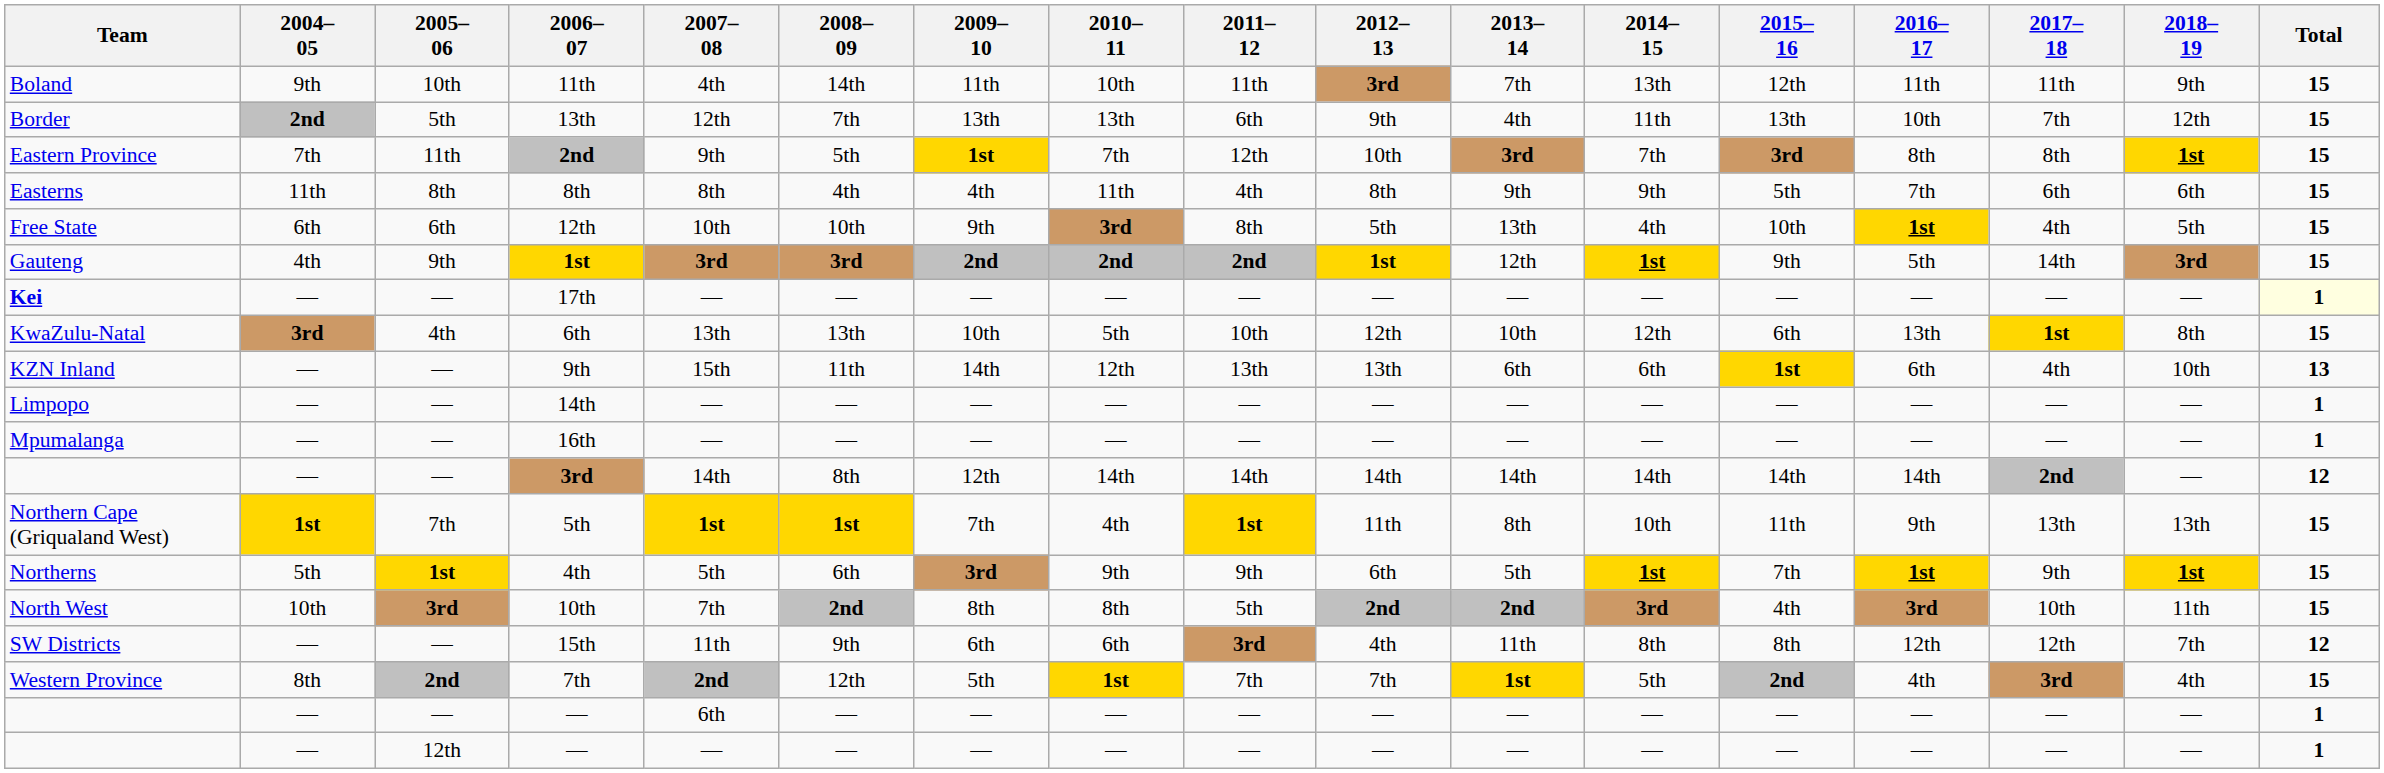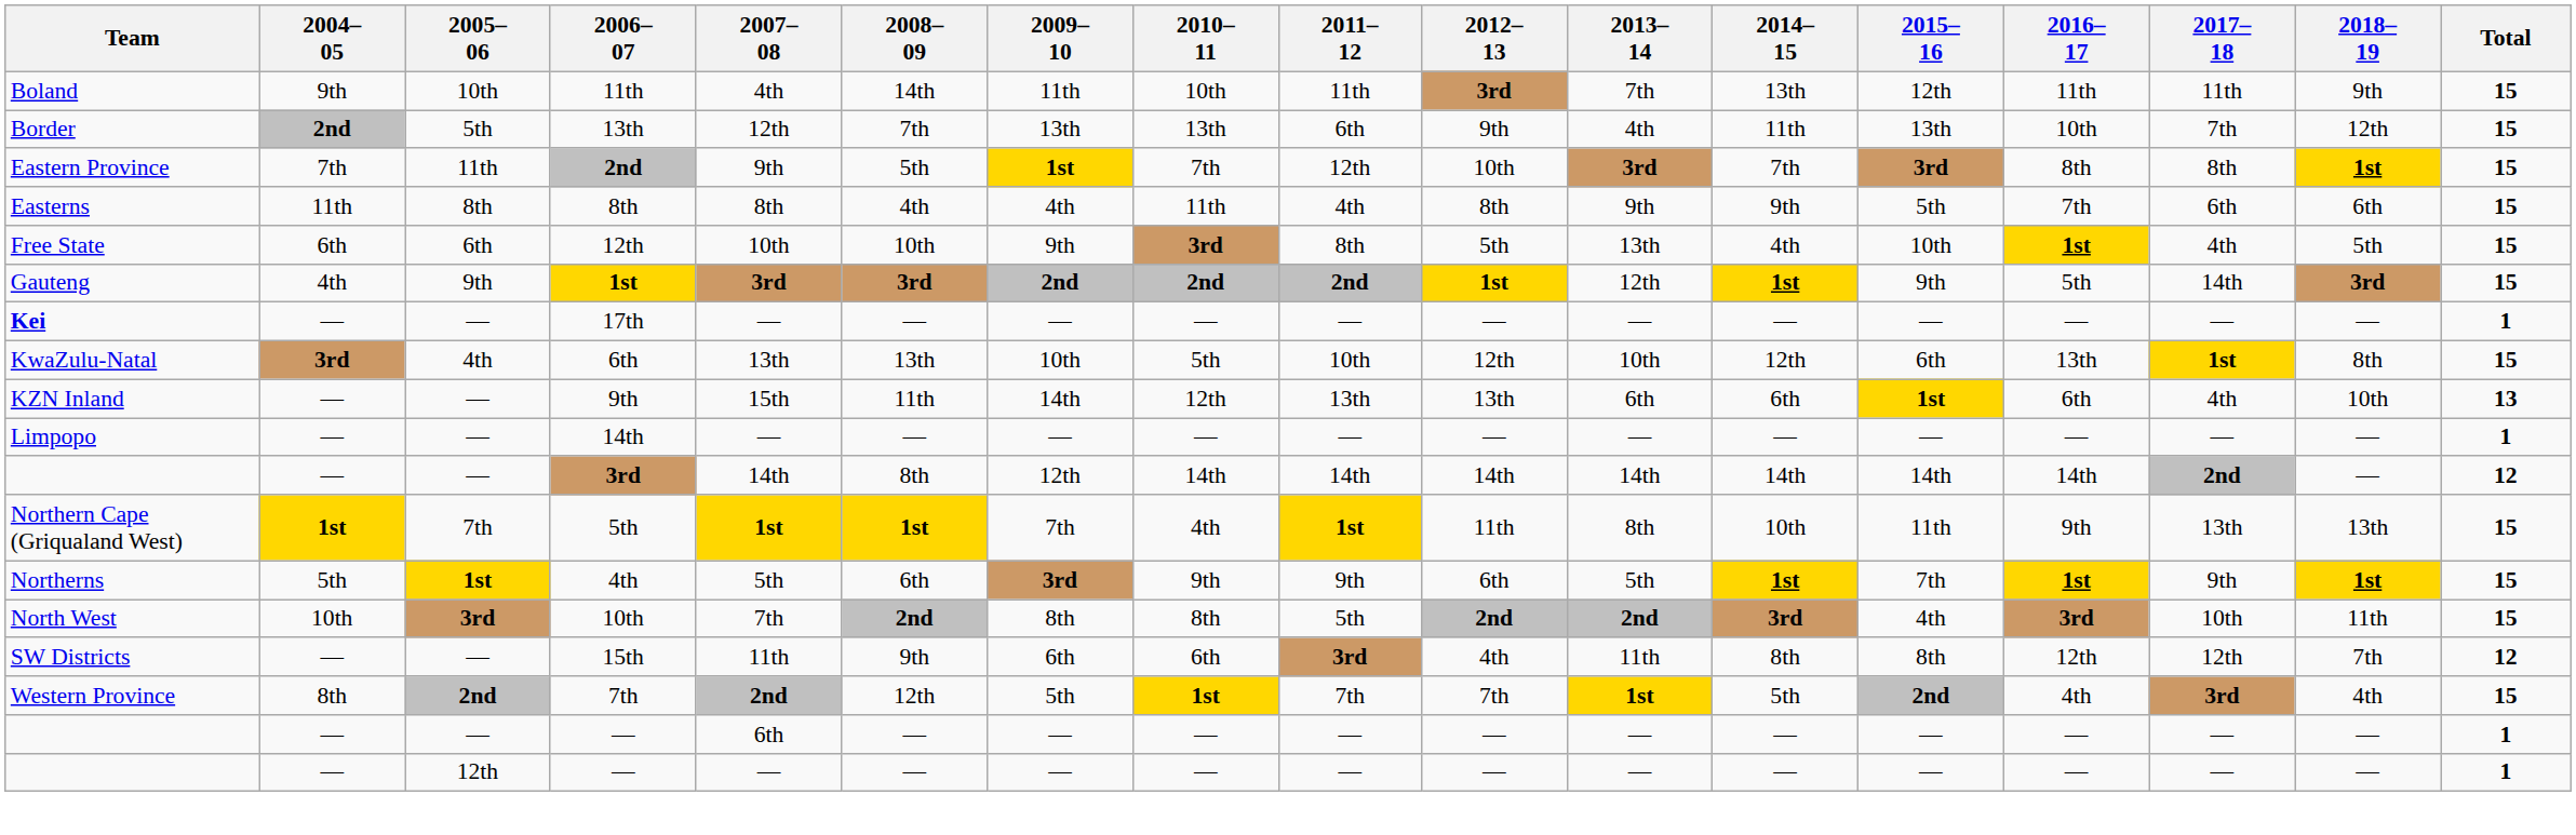17th | Total: lightyellow background -> no background
- row: Mpumalanga | — | — | 16th | — | — | — | — | — | — | — | — | — | — | — | — | 1
